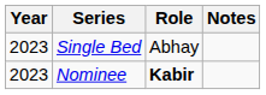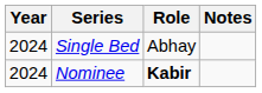Single Bed | Year: 2023 -> 2024
Nominee | Year: 2023 -> 2024
